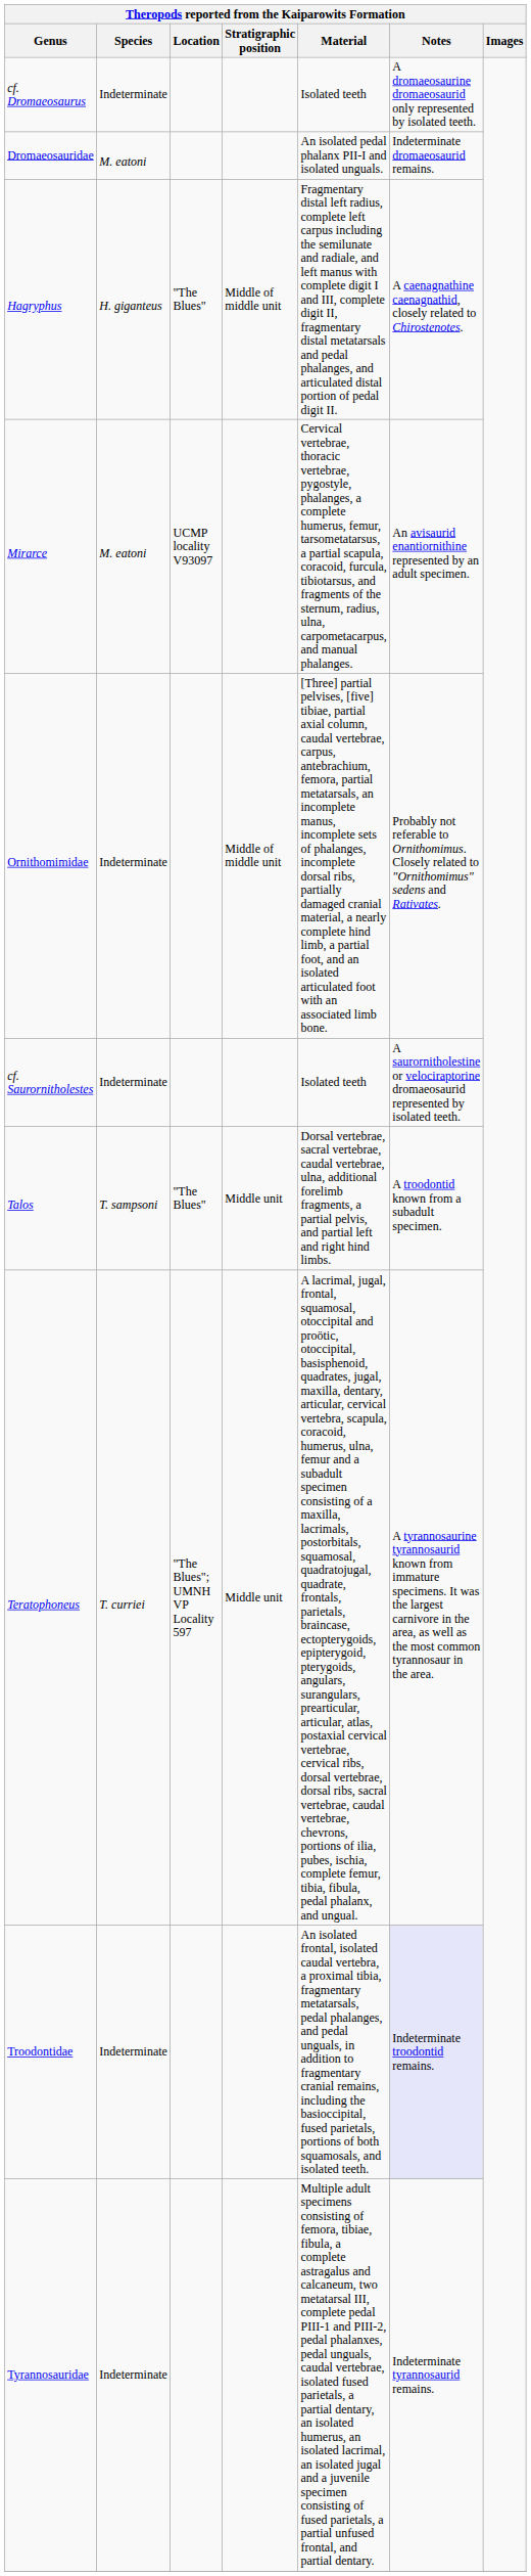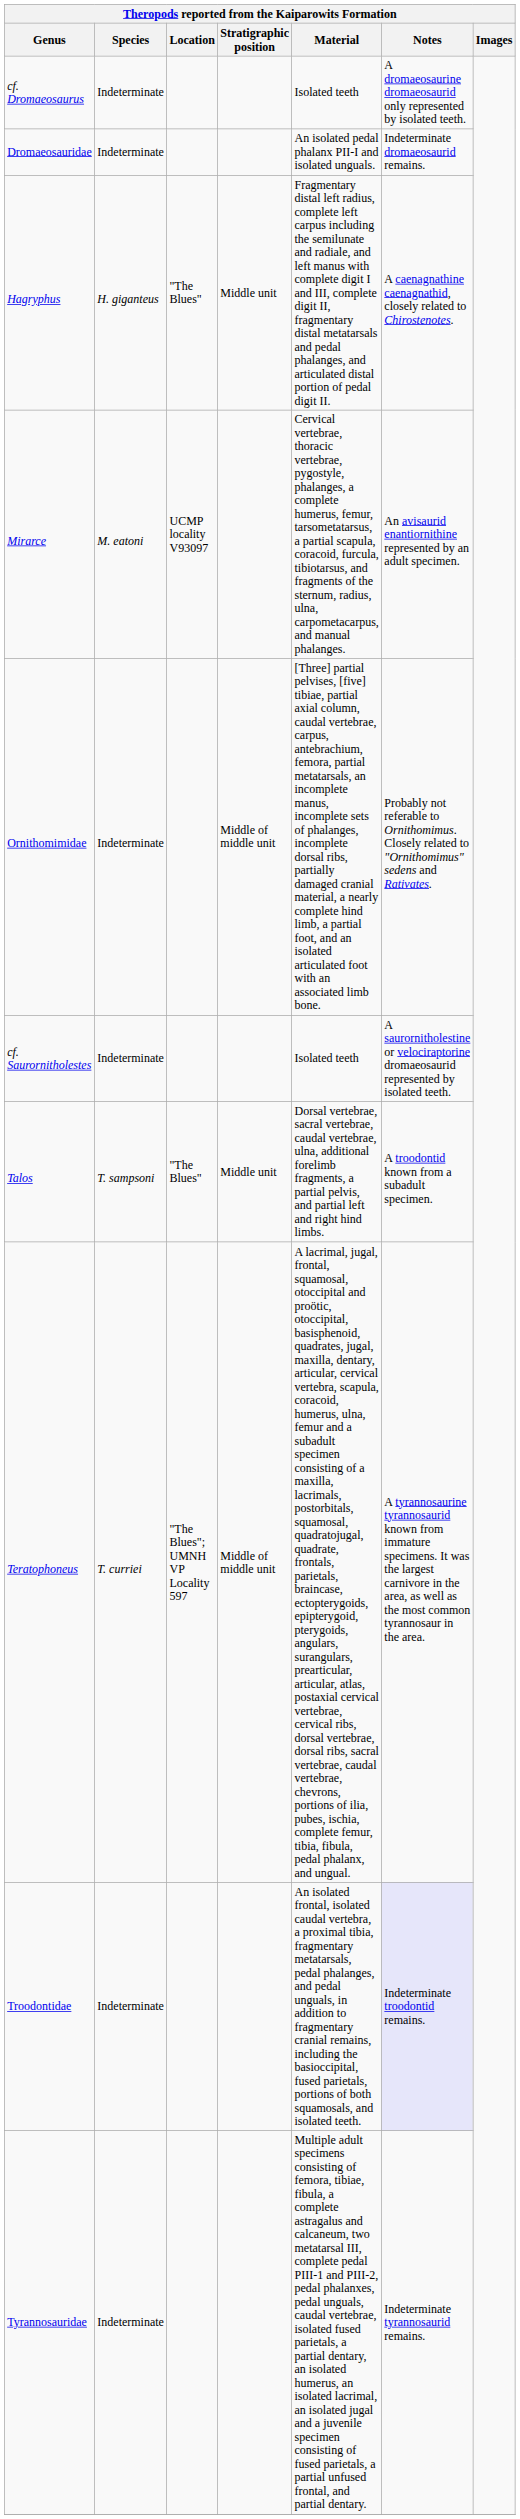Dromaeosauridae | Species: M. eatoni -> Indeterminate
Hagryphus | Stratigraphic position: Middle of middle unit -> Middle unit
Teratophoneus | Stratigraphic position: Middle unit -> Middle of middle unit
